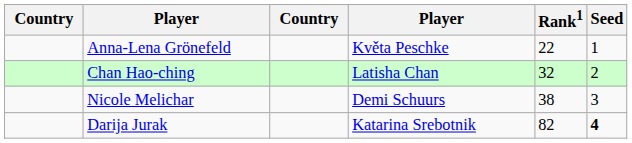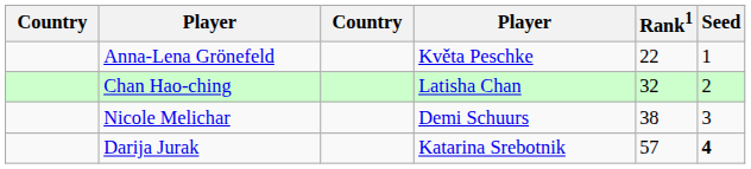Darija Jurak | Rank1: 82 -> 57
